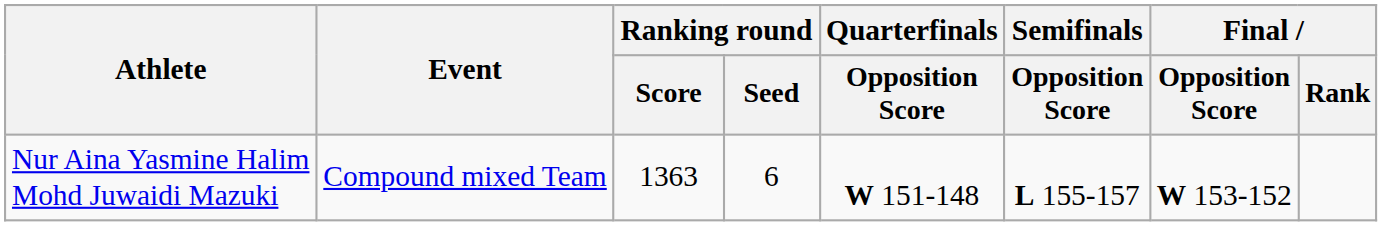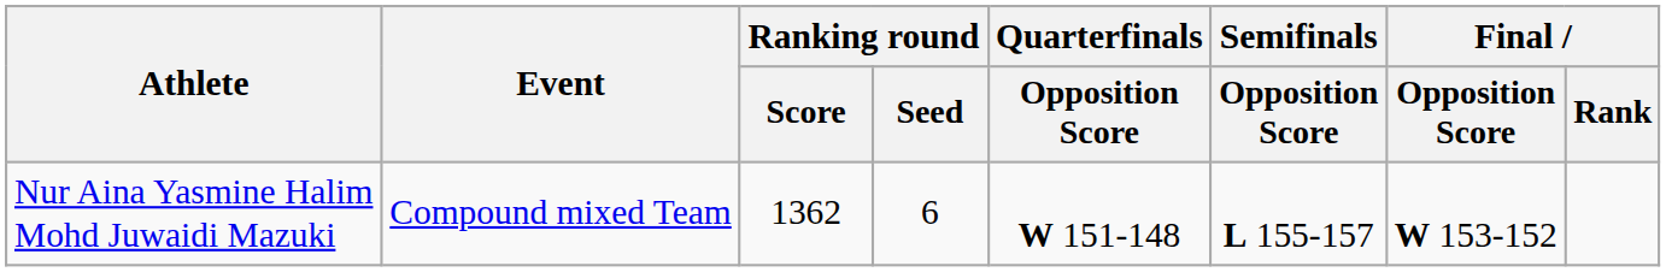Nur Aina Yasmine Halim Mohd Juwaidi Mazuki | Ranking round / Score: 1363 -> 1362
